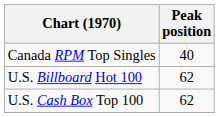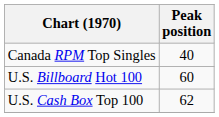U.S. Billboard Hot 100 | Peak position: 62 -> 60
